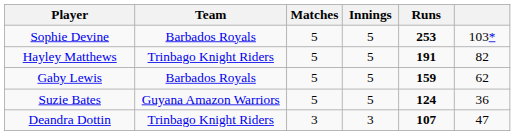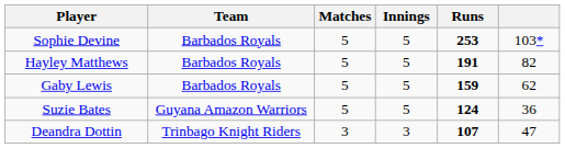Hayley Matthews | Team: Trinbago Knight Riders -> Barbados Royals
